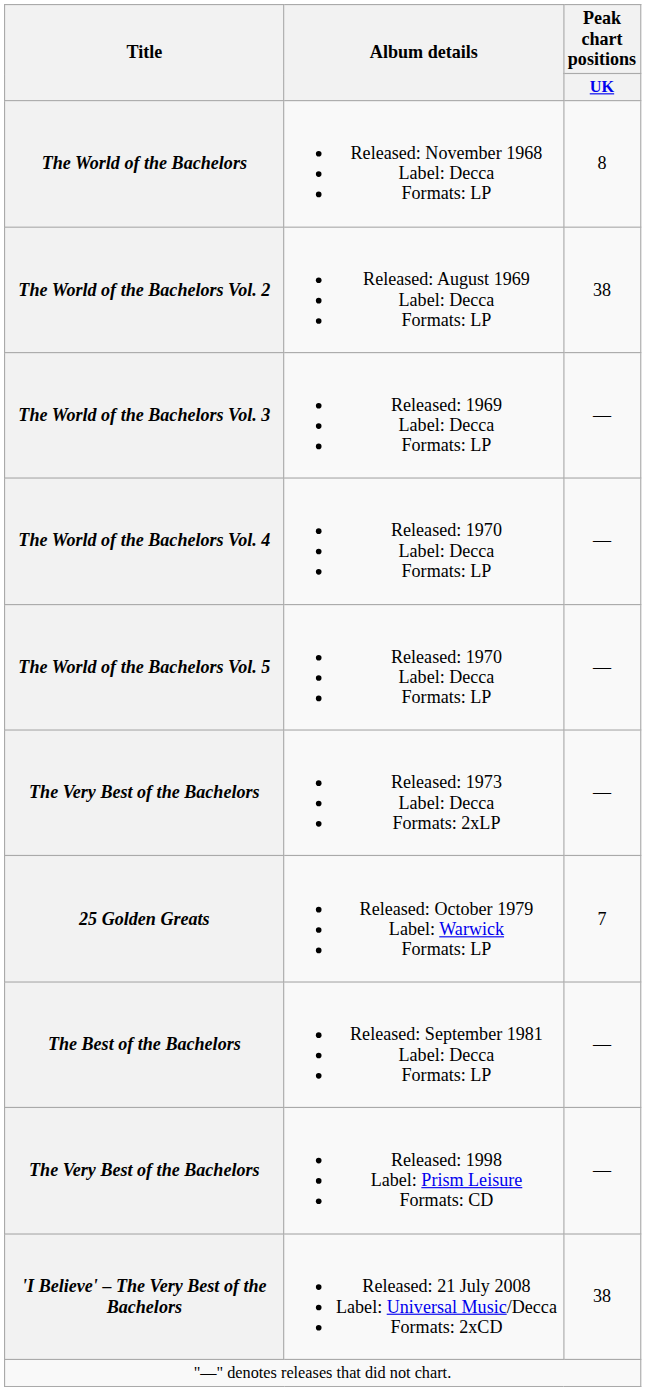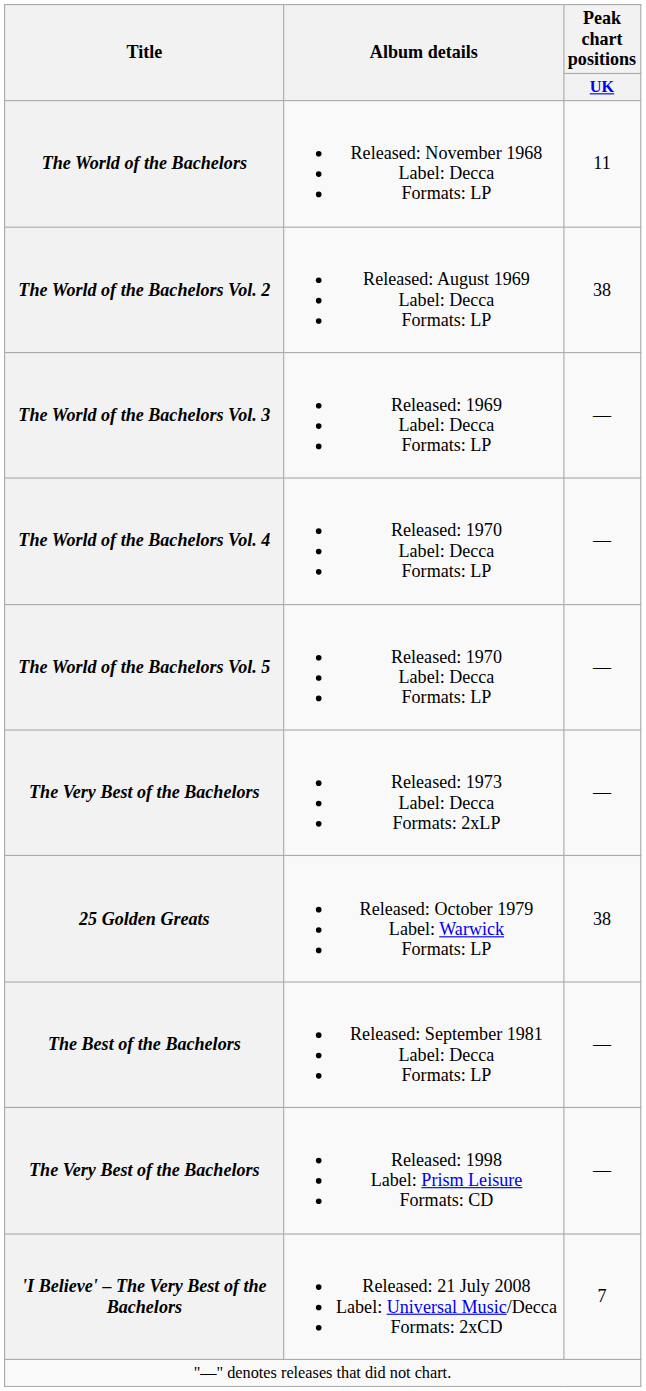The World of the Bachelors | Peak chart positions / UK: 8 -> 11
25 Golden Greats | Peak chart positions / UK: 7 -> 38
'I Believe' – The Very Best of the Bachelors | Peak chart positions / UK: 38 -> 7
